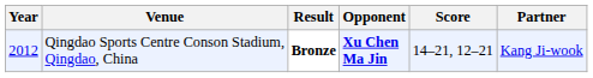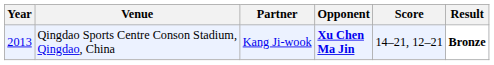columns swapped: Partner <-> Result
Qingdao Sports Centre Conson Stadium, Qingdao, China | Year: 2012 -> 2013
